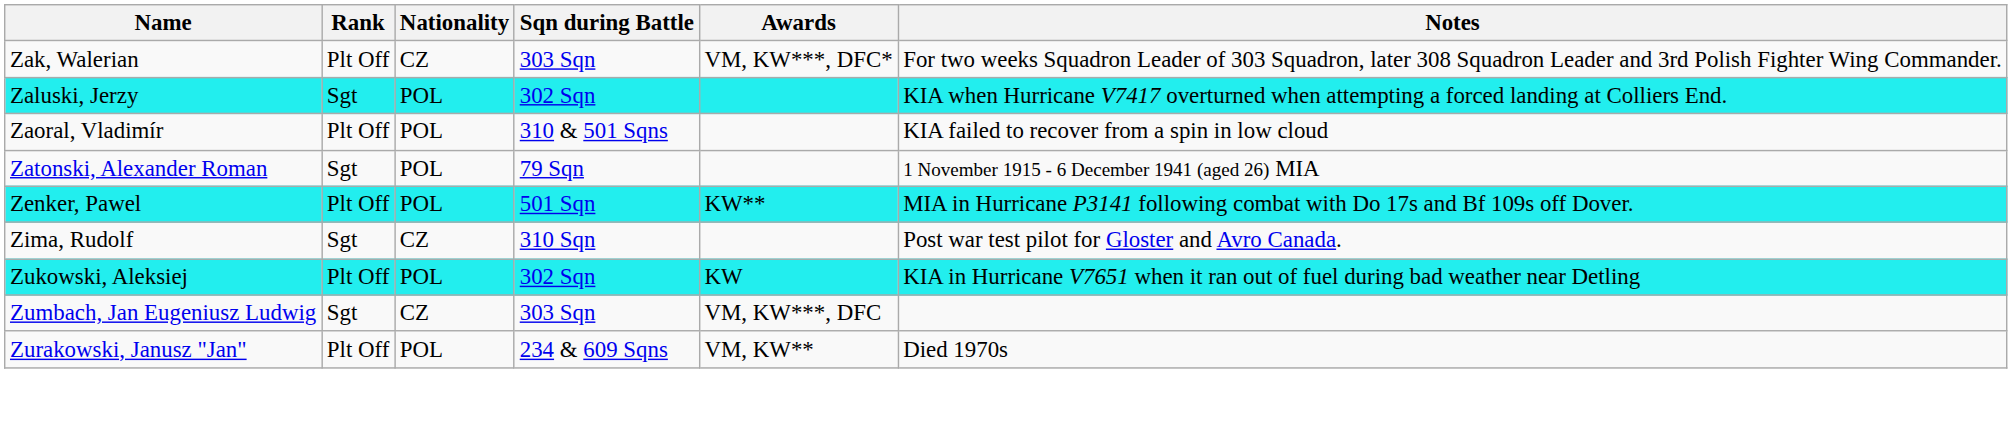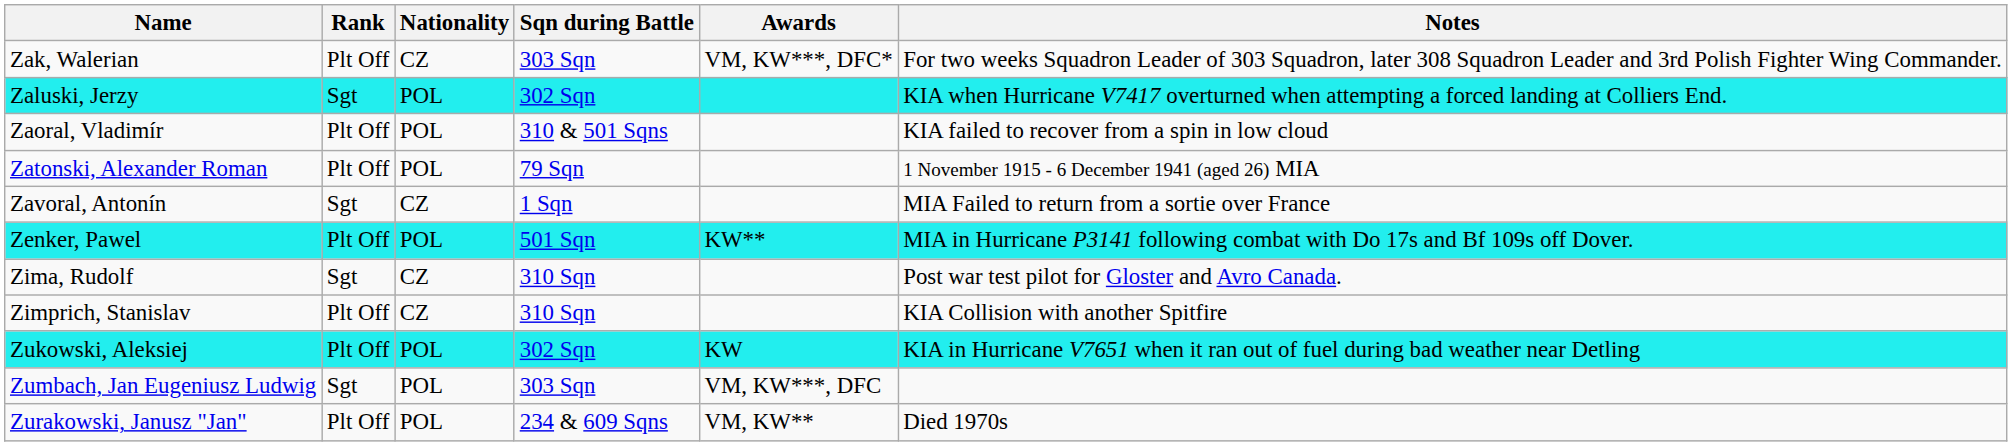Zatonski, Alexander Roman | Rank: Sgt -> Plt Off
+ row: Zavoral, Antonín | Sgt | CZ | 1 Sqn | MIA Failed to return from a sortie over France
+ row: Zimprich, Stanislav | Plt Off | CZ | 310 Sqn | KIA Collision with another Spitfire
Zumbach, Jan Eugeniusz Ludwig | Nationality: CZ -> POL
